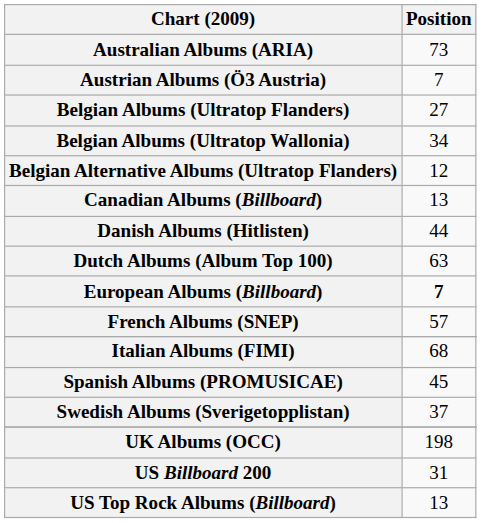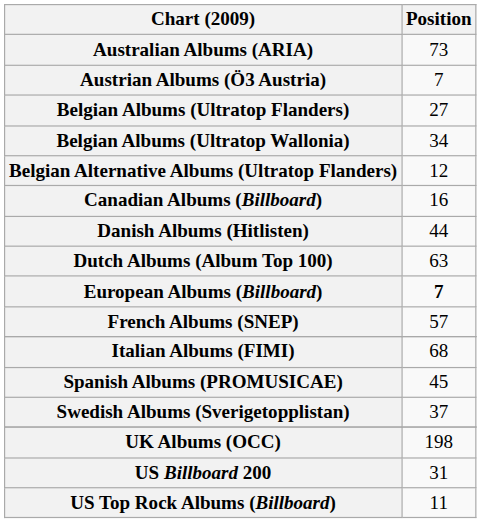Canadian Albums (Billboard) | Position: 13 -> 16
US Top Rock Albums (Billboard) | Position: 13 -> 11
